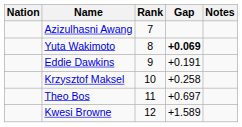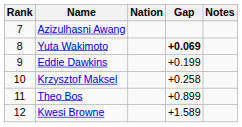columns swapped: Rank <-> Nation
Eddie Dawkins | Gap: +0.191 -> +0.199
Theo Bos | Gap: +0.697 -> +0.899
